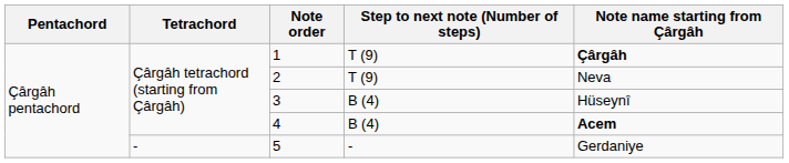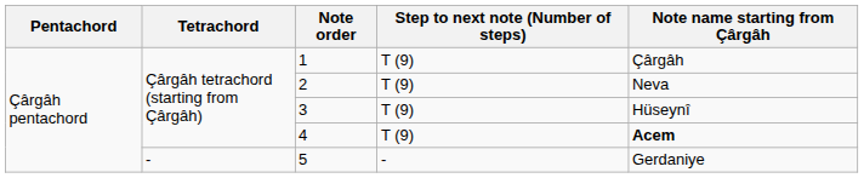1 | Note name starting from Çârgâh: bold -> normal
3 | Step to next note (Number of steps): B (4) -> T (9)
4 | Step to next note (Number of steps): B (4) -> T (9)
